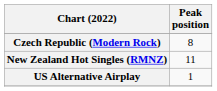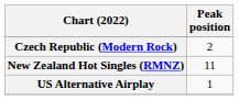Czech Republic (Modern Rock) | Peak position: 8 -> 2
